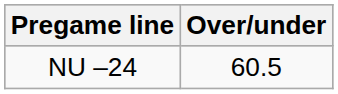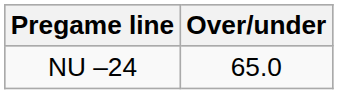NU –24 | Over/under: 60.5 -> 65.0
